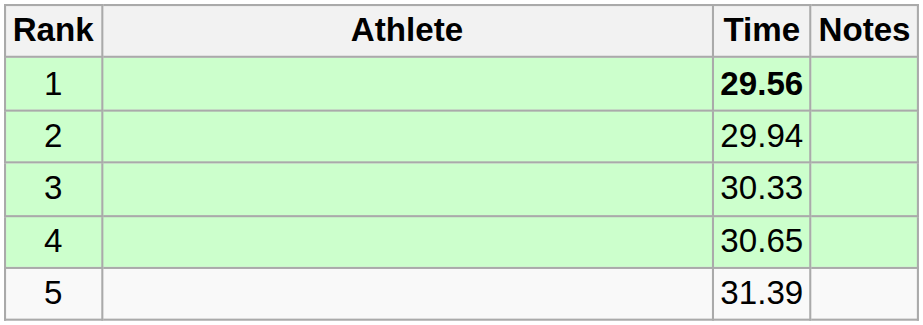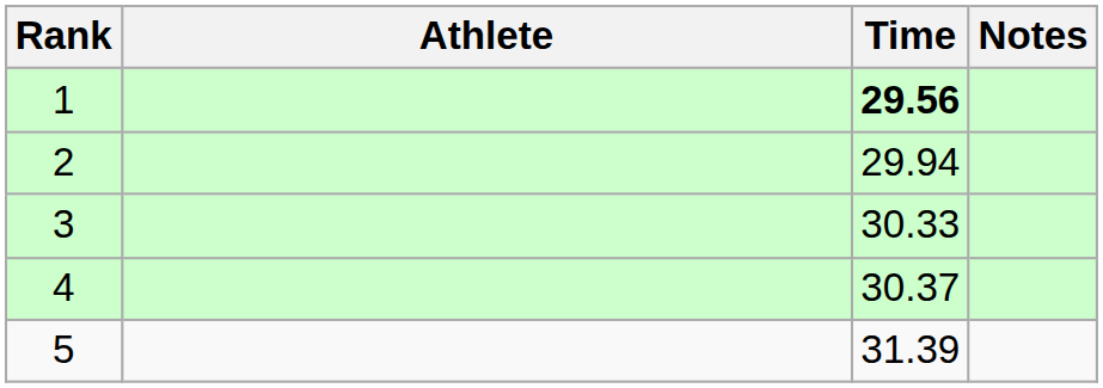4 | Time: 30.65 -> 30.37
